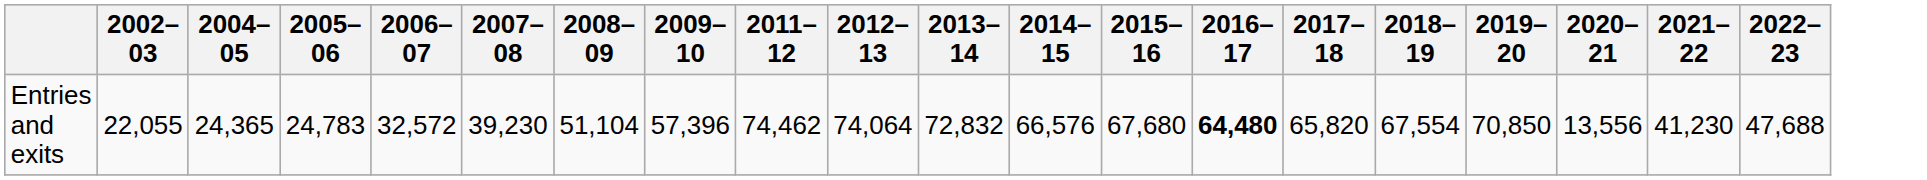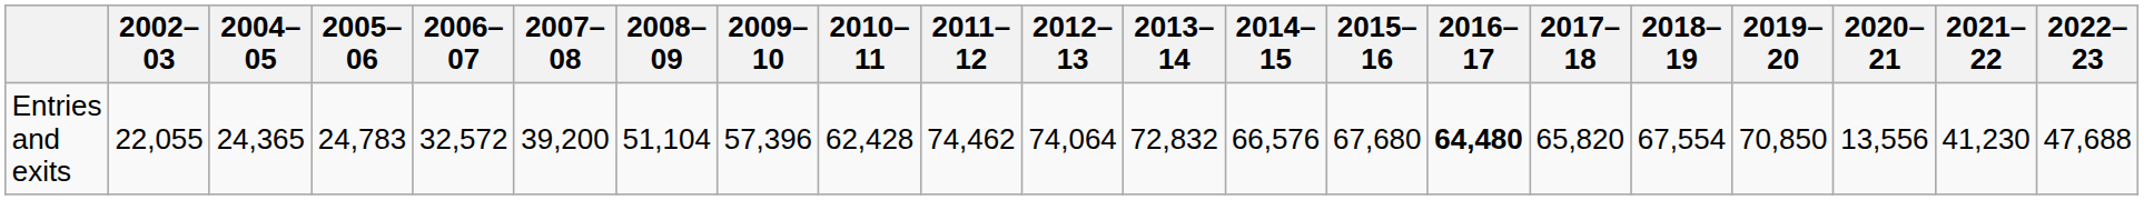+ column: 2010–11 | 62,428
Entries and exits | 2007–08: 39,230 -> 39,200
